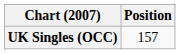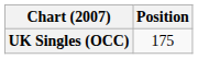UK Singles (OCC) | Position: 157 -> 175
